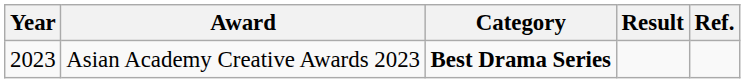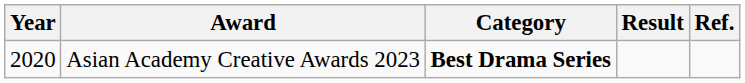Asian Academy Creative Awards 2023 | Year: 2023 -> 2020
